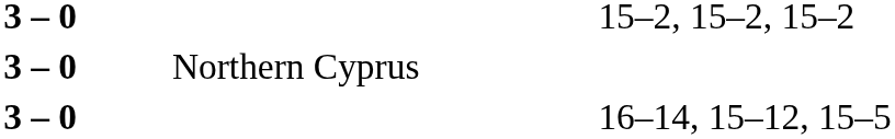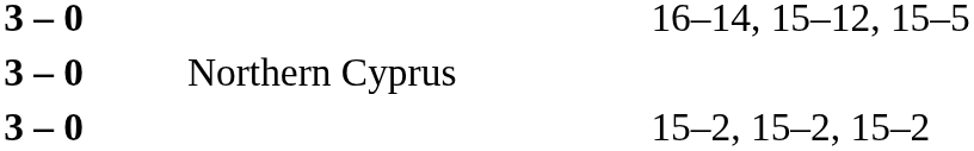rows swapped: 15–2, 15–2, 15–2 <-> 16–14, 15–12, 15–5
